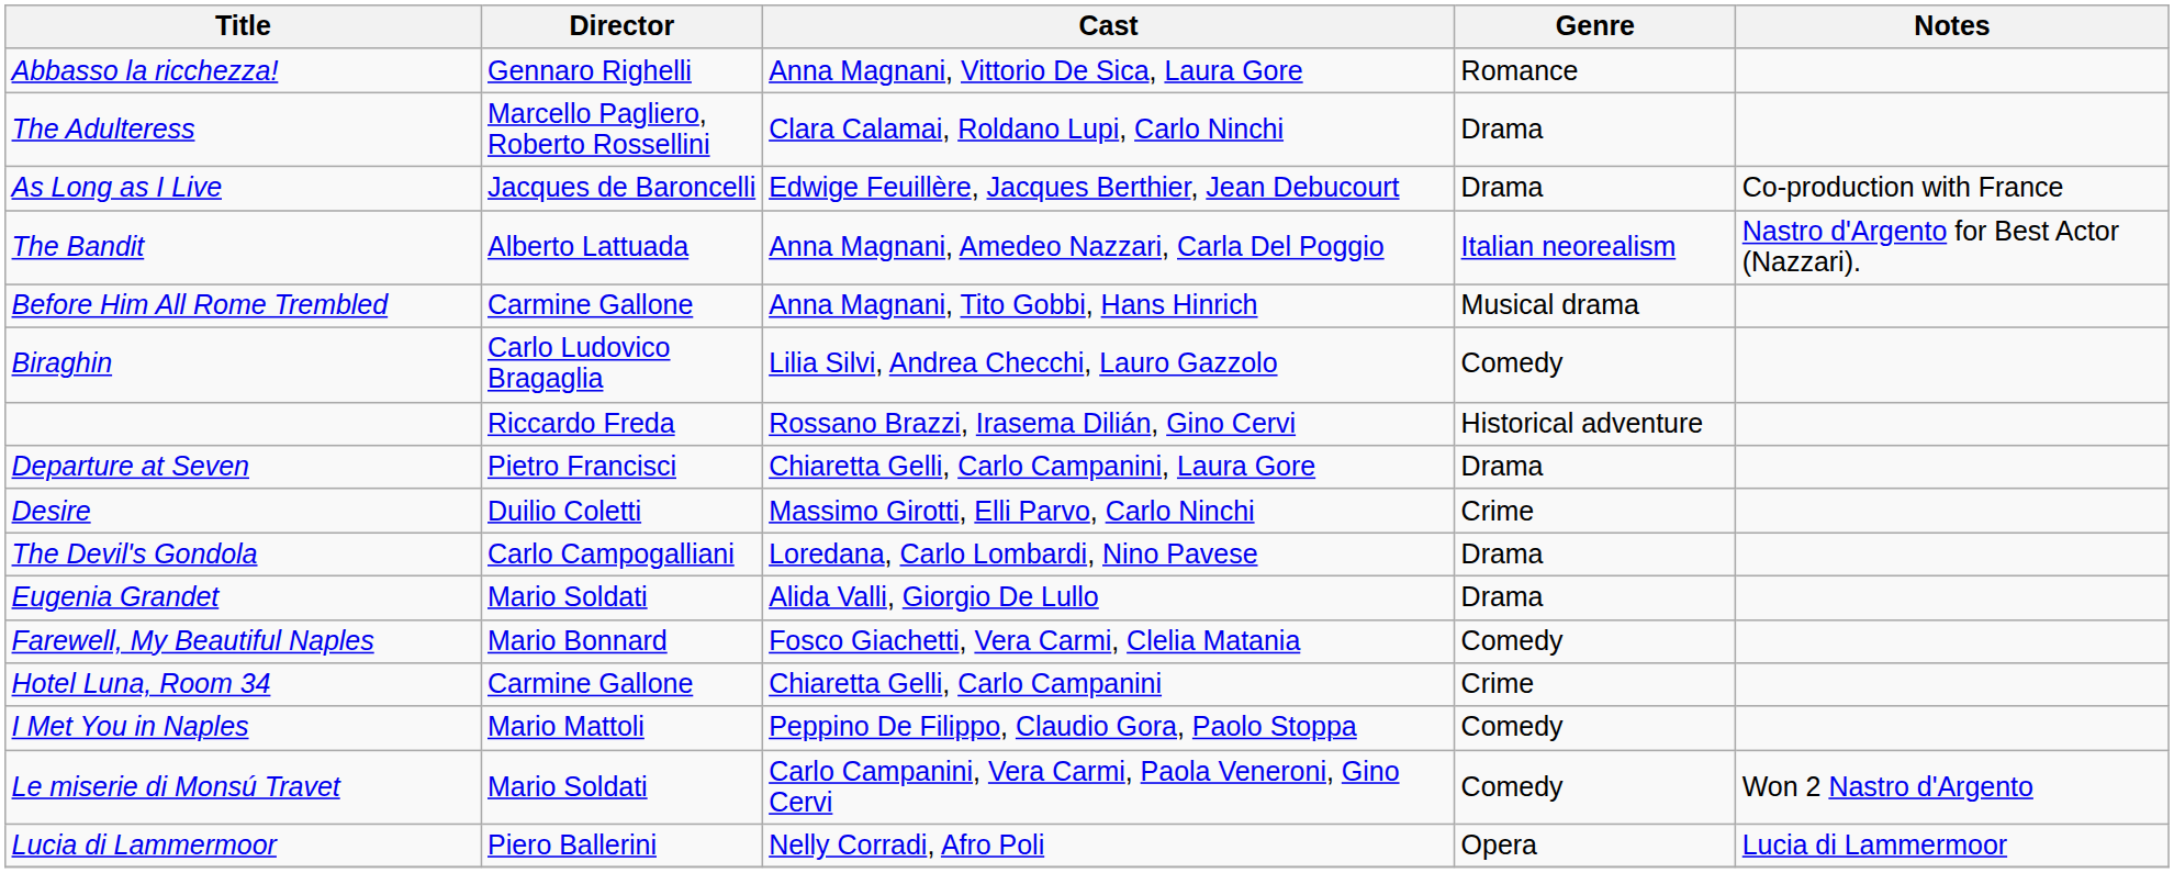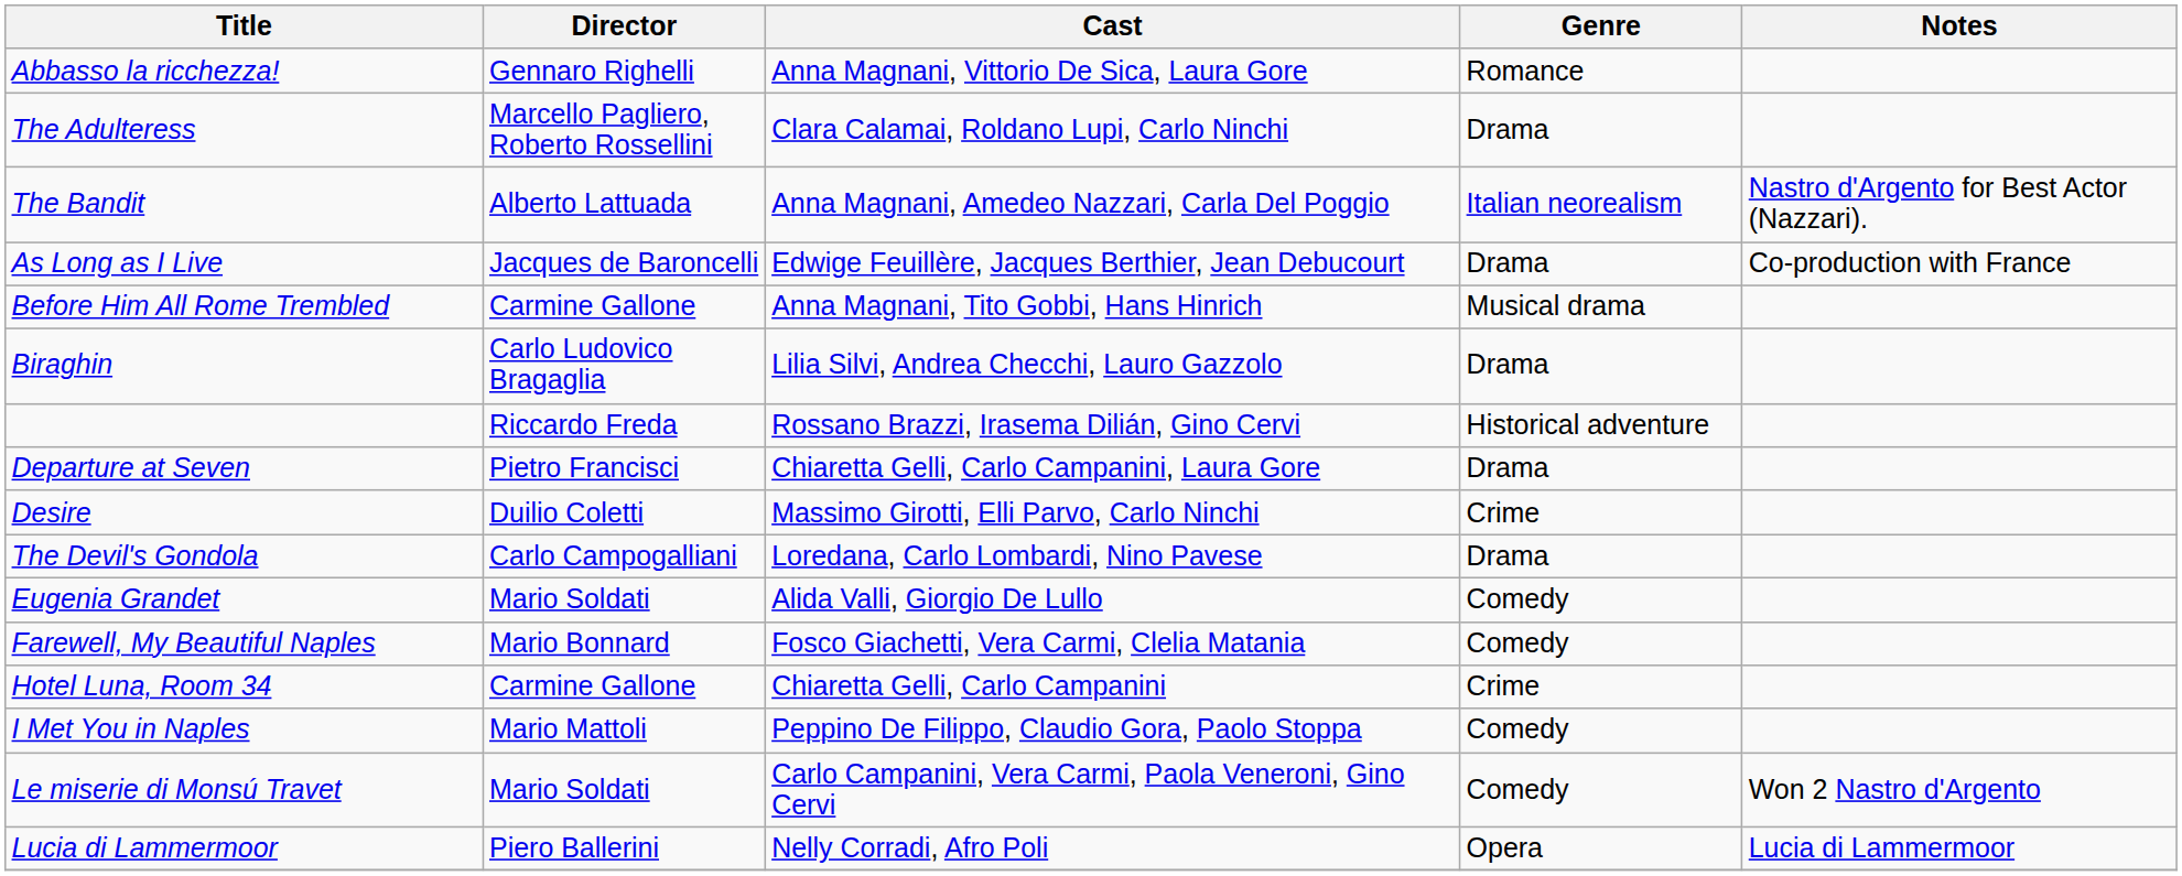rows swapped: As Long as I Live <-> The Bandit
Biraghin | Genre: Comedy -> Drama
Eugenia Grandet | Genre: Drama -> Comedy
